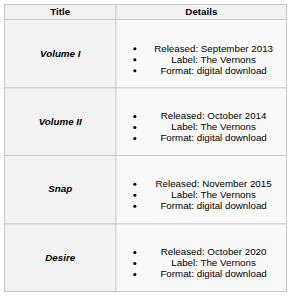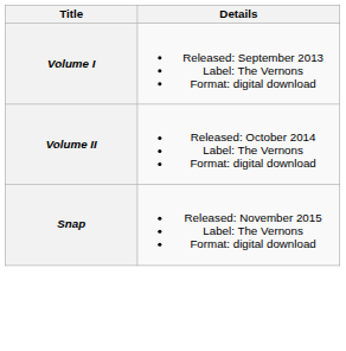- row: Desire | Released: October 2020 Label: The Vernons Format: digital download
